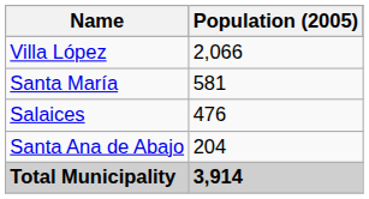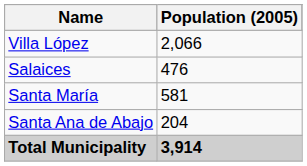rows swapped: Santa María <-> Salaices
